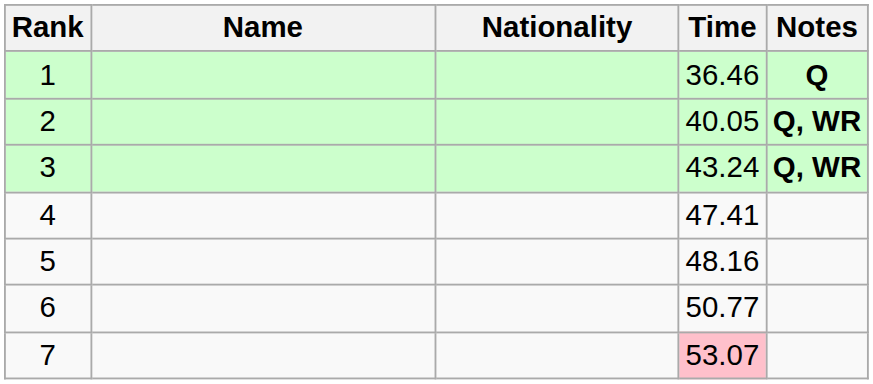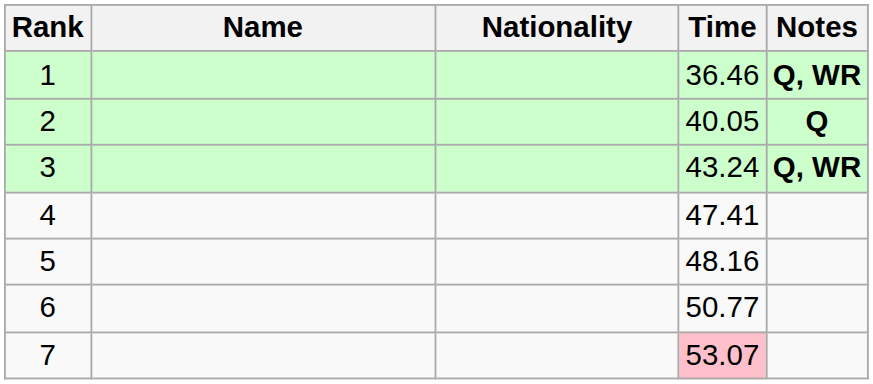1 | Notes: Q -> Q, WR
2 | Notes: Q, WR -> Q
